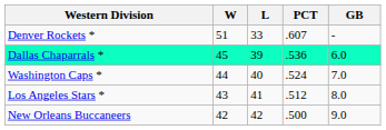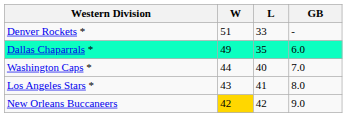- column: PCT | .607 | .536 | .524 | .512 | .500
Dallas Chaparrals * | W: 45 -> 49
Dallas Chaparrals * | L: 39 -> 35
New Orleans Buccaneers | W: no background -> gold background
